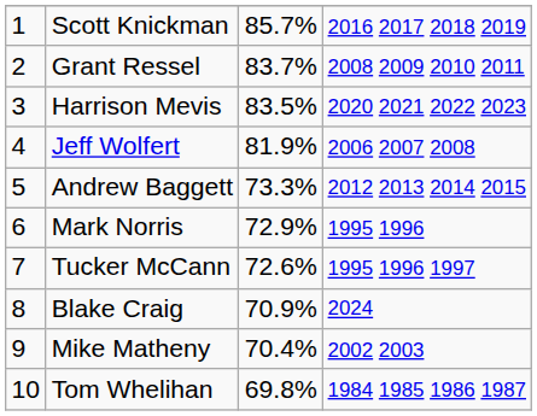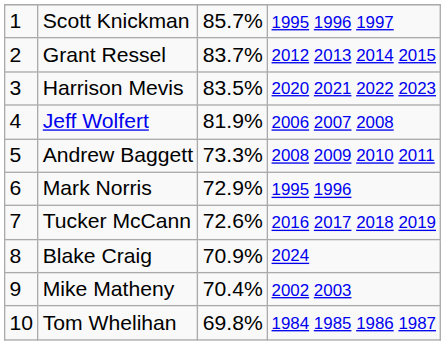Scott Knickman | column 4: 2016 2017 2018 2019 -> 1995 1996 1997
Grant Ressel | column 4: 2008 2009 2010 2011 -> 2012 2013 2014 2015
Andrew Baggett | column 4: 2012 2013 2014 2015 -> 2008 2009 2010 2011
Tucker McCann | column 4: 1995 1996 1997 -> 2016 2017 2018 2019
